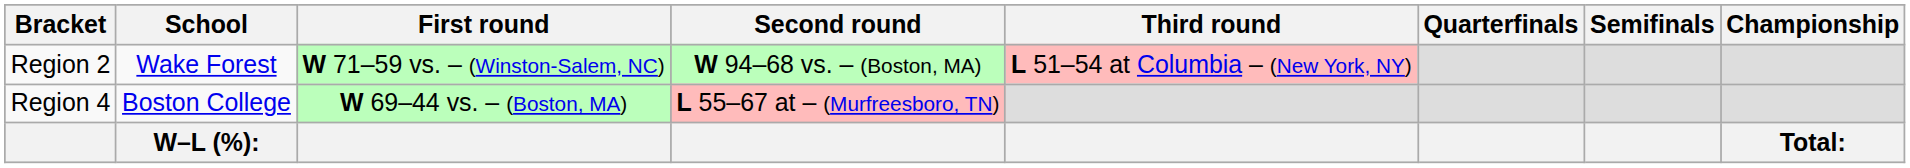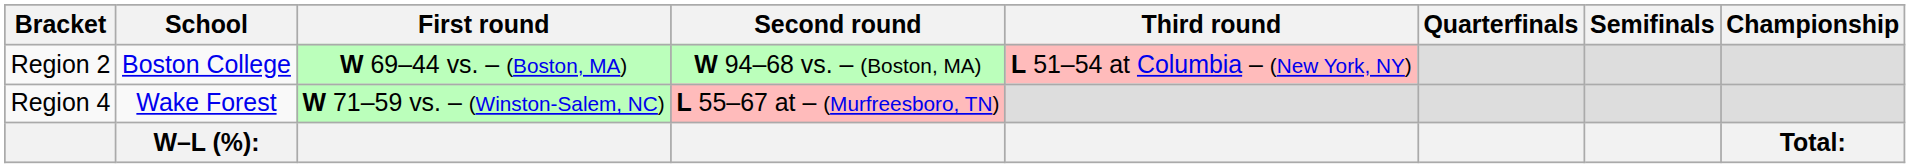Region 2 | School: Wake Forest -> Boston College
Region 2 | First round: W 71–59 vs. – (Winston-Salem, NC) -> W 69–44 vs. – (Boston, MA)
Region 4 | School: Boston College -> Wake Forest
Region 4 | First round: W 69–44 vs. – (Boston, MA) -> W 71–59 vs. – (Winston-Salem, NC)
